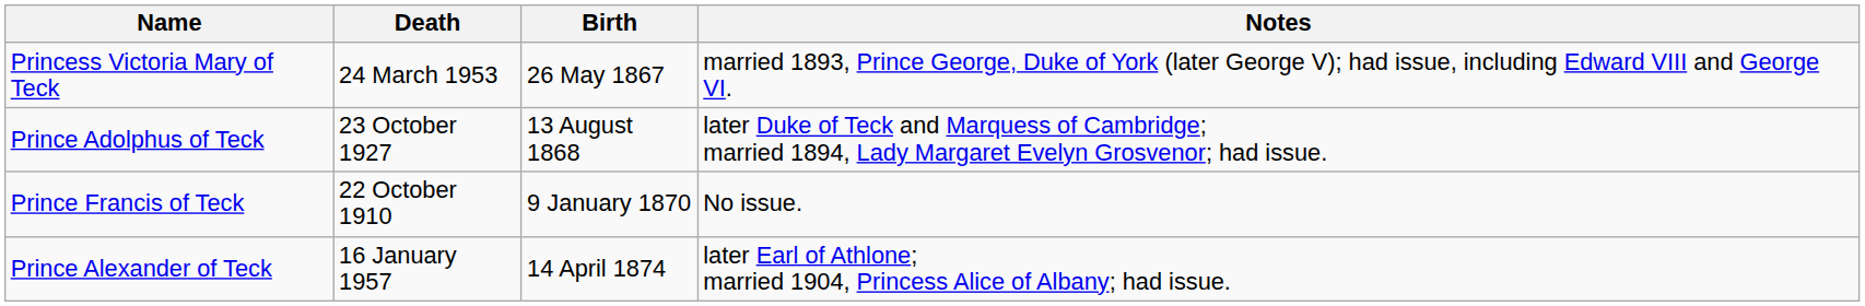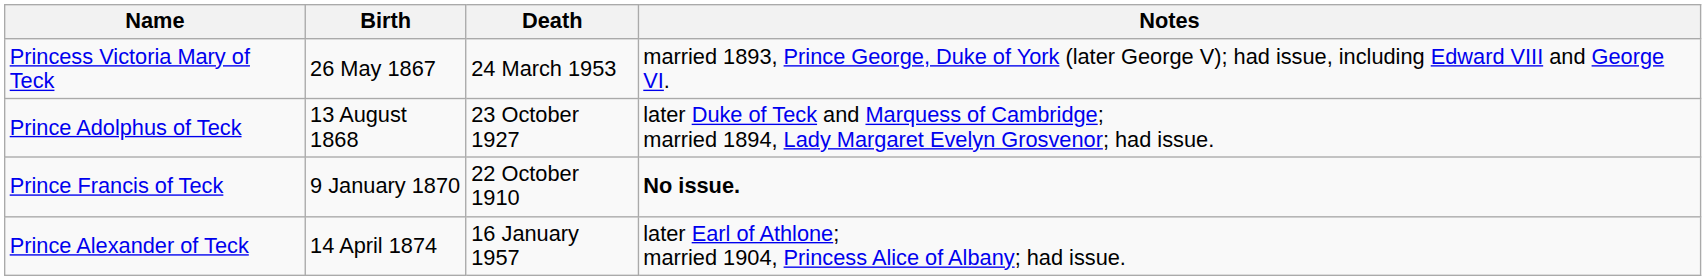columns swapped: Birth <-> Death
Prince Francis of Teck | Notes: normal -> bold
